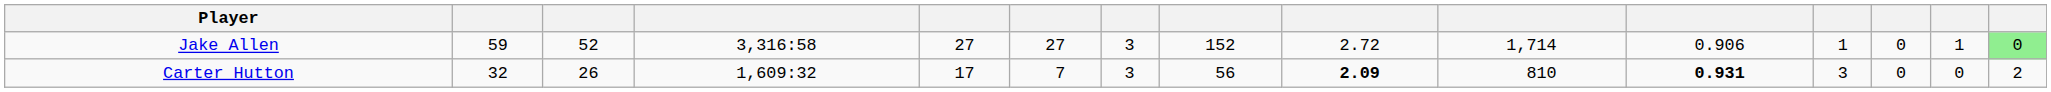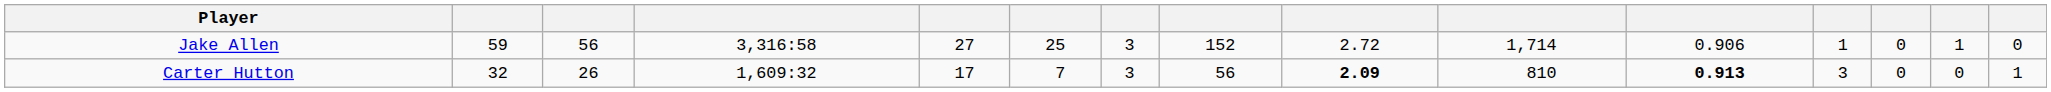Jake Allen | column 3: 52 -> 56
Jake Allen | column 6: 27 -> 25
Jake Allen | column 15: lightgreen background -> no background
Carter Hutton | column 11: 0.931 -> 0.913
Carter Hutton | column 15: 2 -> 1
